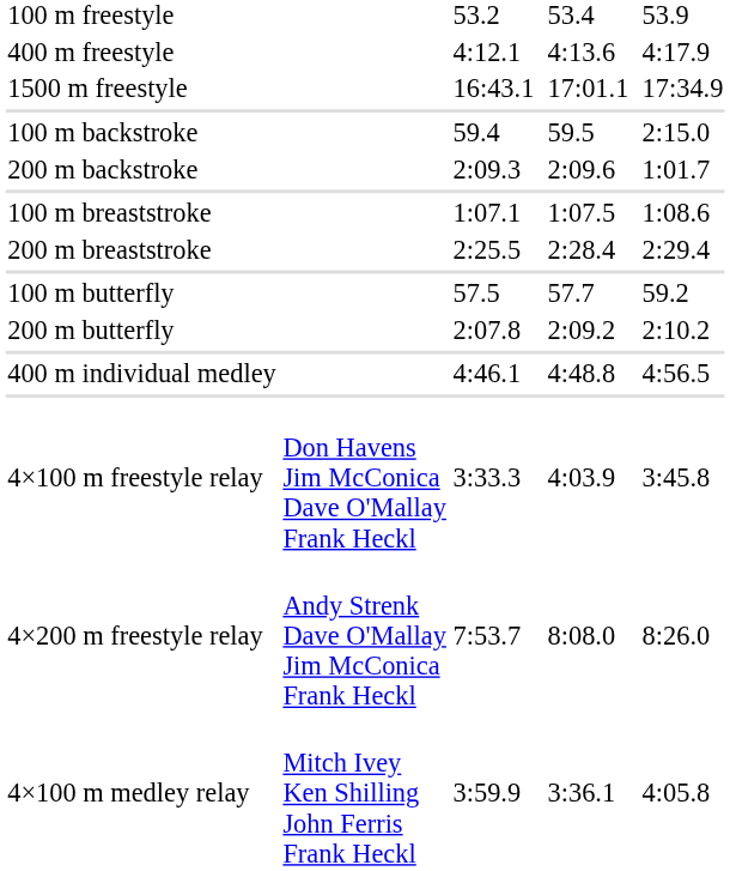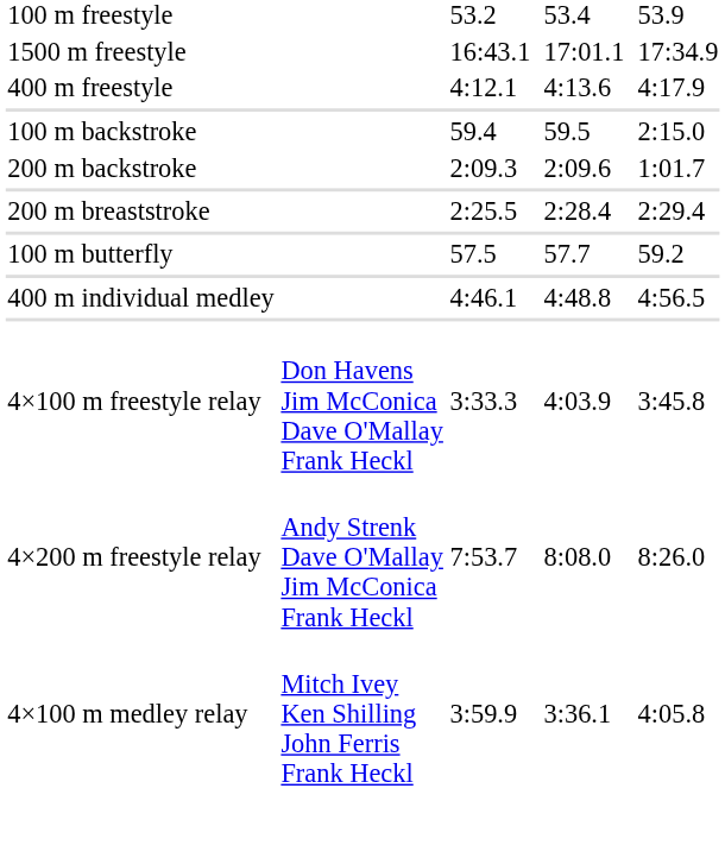rows swapped: 400 m freestyle <-> 1500 m freestyle
- row: 100 m breaststroke | 1:07.1 | 1:07.5 | 1:08.6
- row: 200 m butterfly | 2:07.8 | 2:09.2 | 2:10.2
